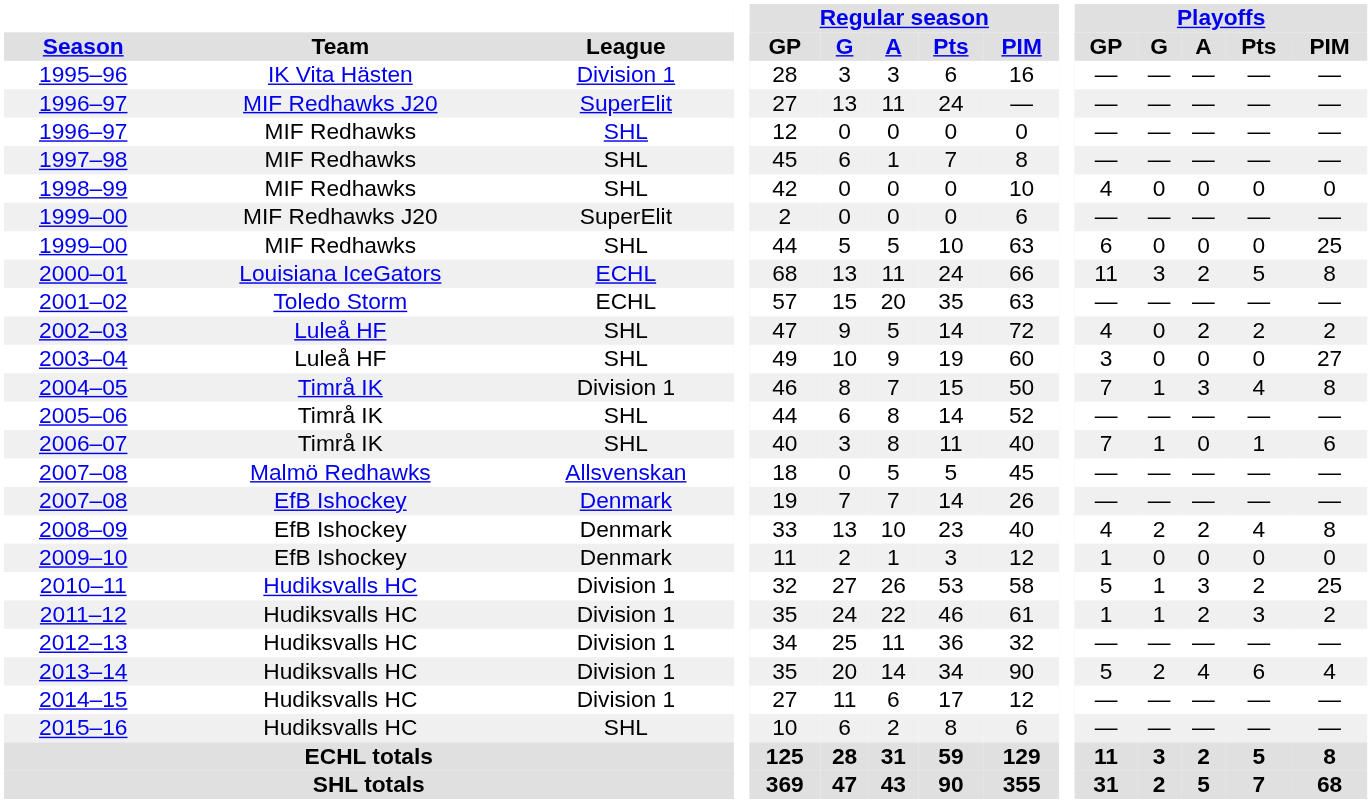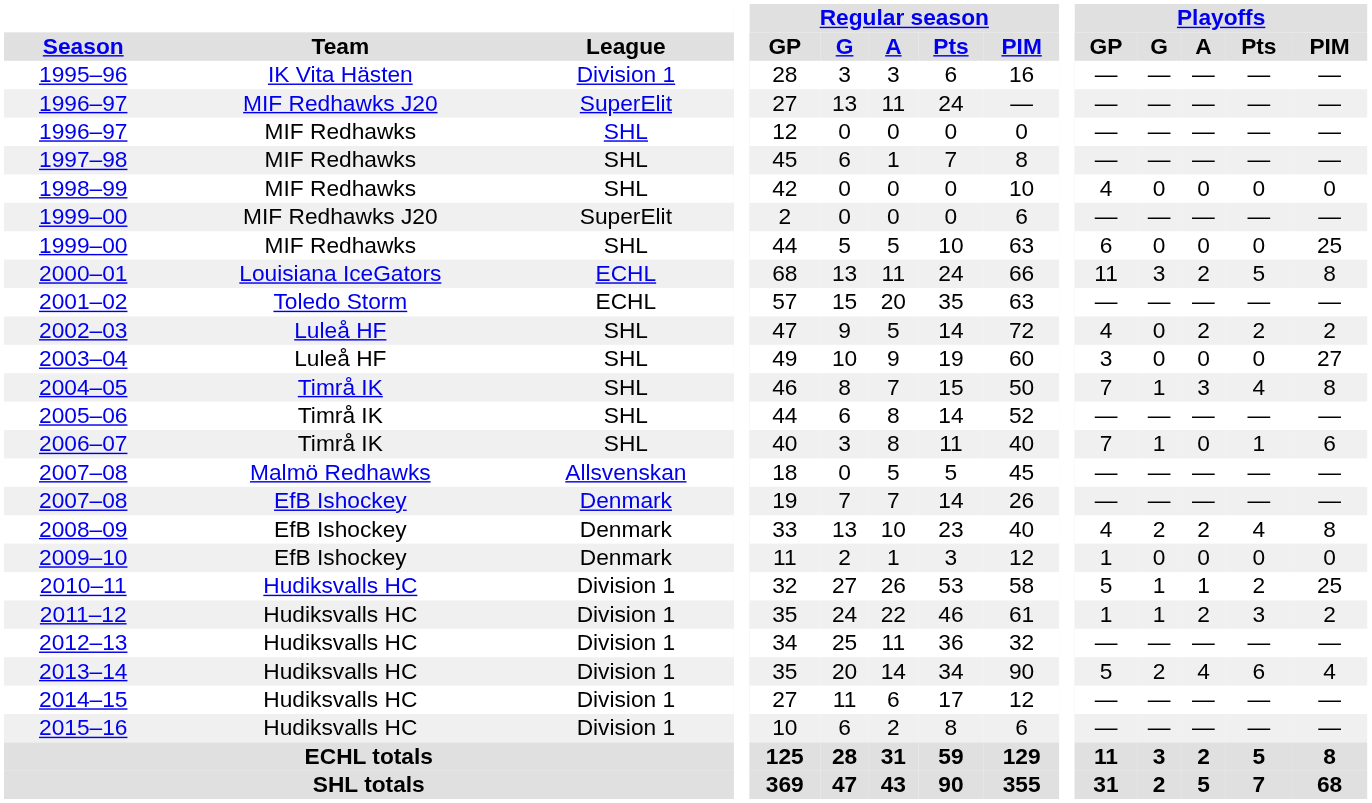2004–05 | League: Division 1 -> SHL
2010–11 | Playoffs / A: 3 -> 1
2015–16 | League: SHL -> Division 1
